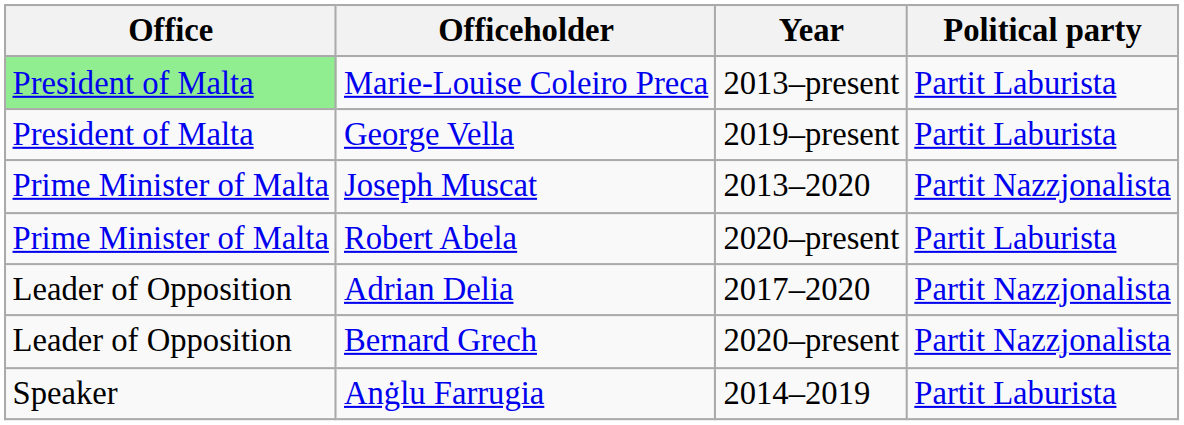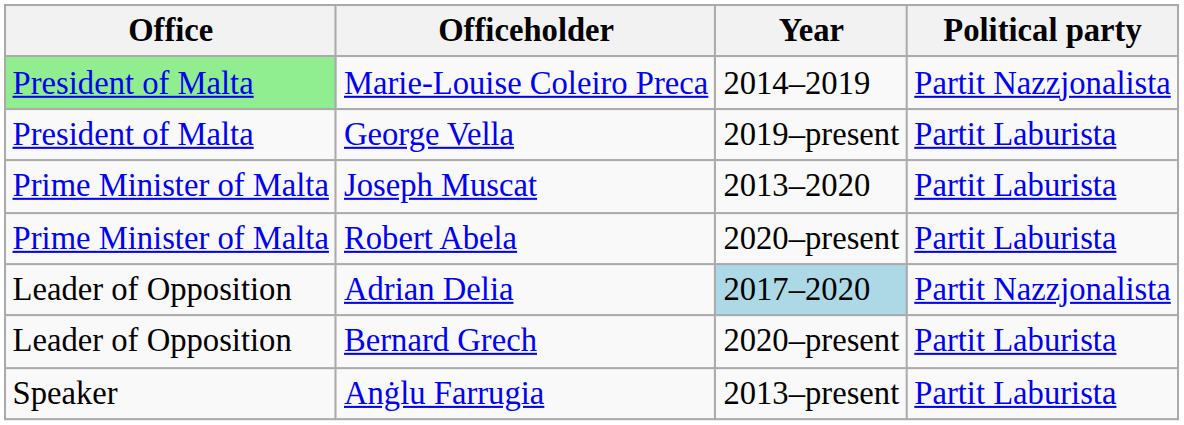Marie-Louise Coleiro Preca | Year: 2013–present -> 2014–2019
Marie-Louise Coleiro Preca | Political party: Partit Laburista -> Partit Nazzjonalista
Joseph Muscat | Political party: Partit Nazzjonalista -> Partit Laburista
Adrian Delia | Year: no background -> lightblue background
Bernard Grech | Political party: Partit Nazzjonalista -> Partit Laburista
Anġlu Farrugia | Year: 2014–2019 -> 2013–present
